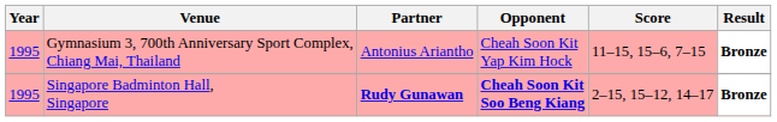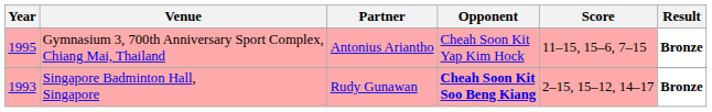Singapore Badminton Hall, Singapore | Year: 1995 -> 1993
Singapore Badminton Hall, Singapore | Partner: bold -> normal
